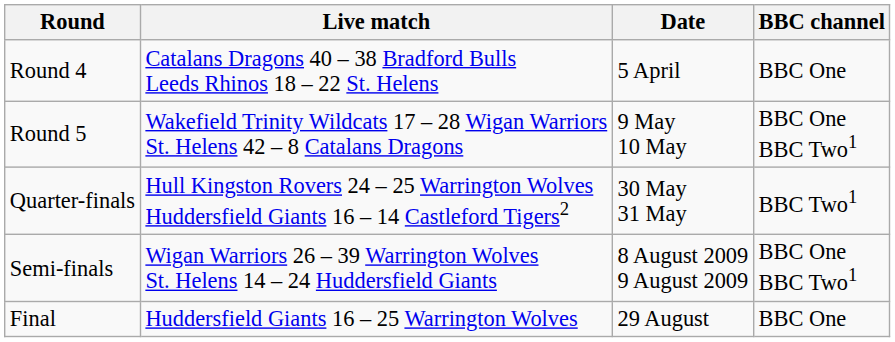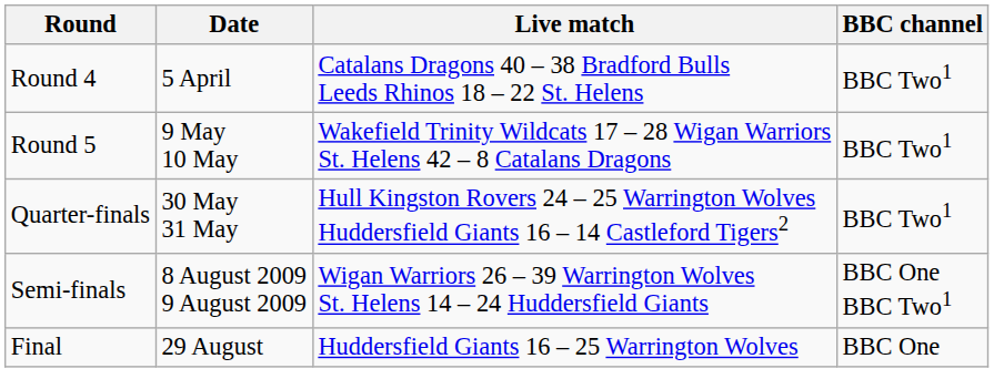columns swapped: Live match <-> Date
Round 4 | BBC channel: BBC One -> BBC Two1
Round 5 | BBC channel: BBC One BBC Two1 -> BBC Two1
